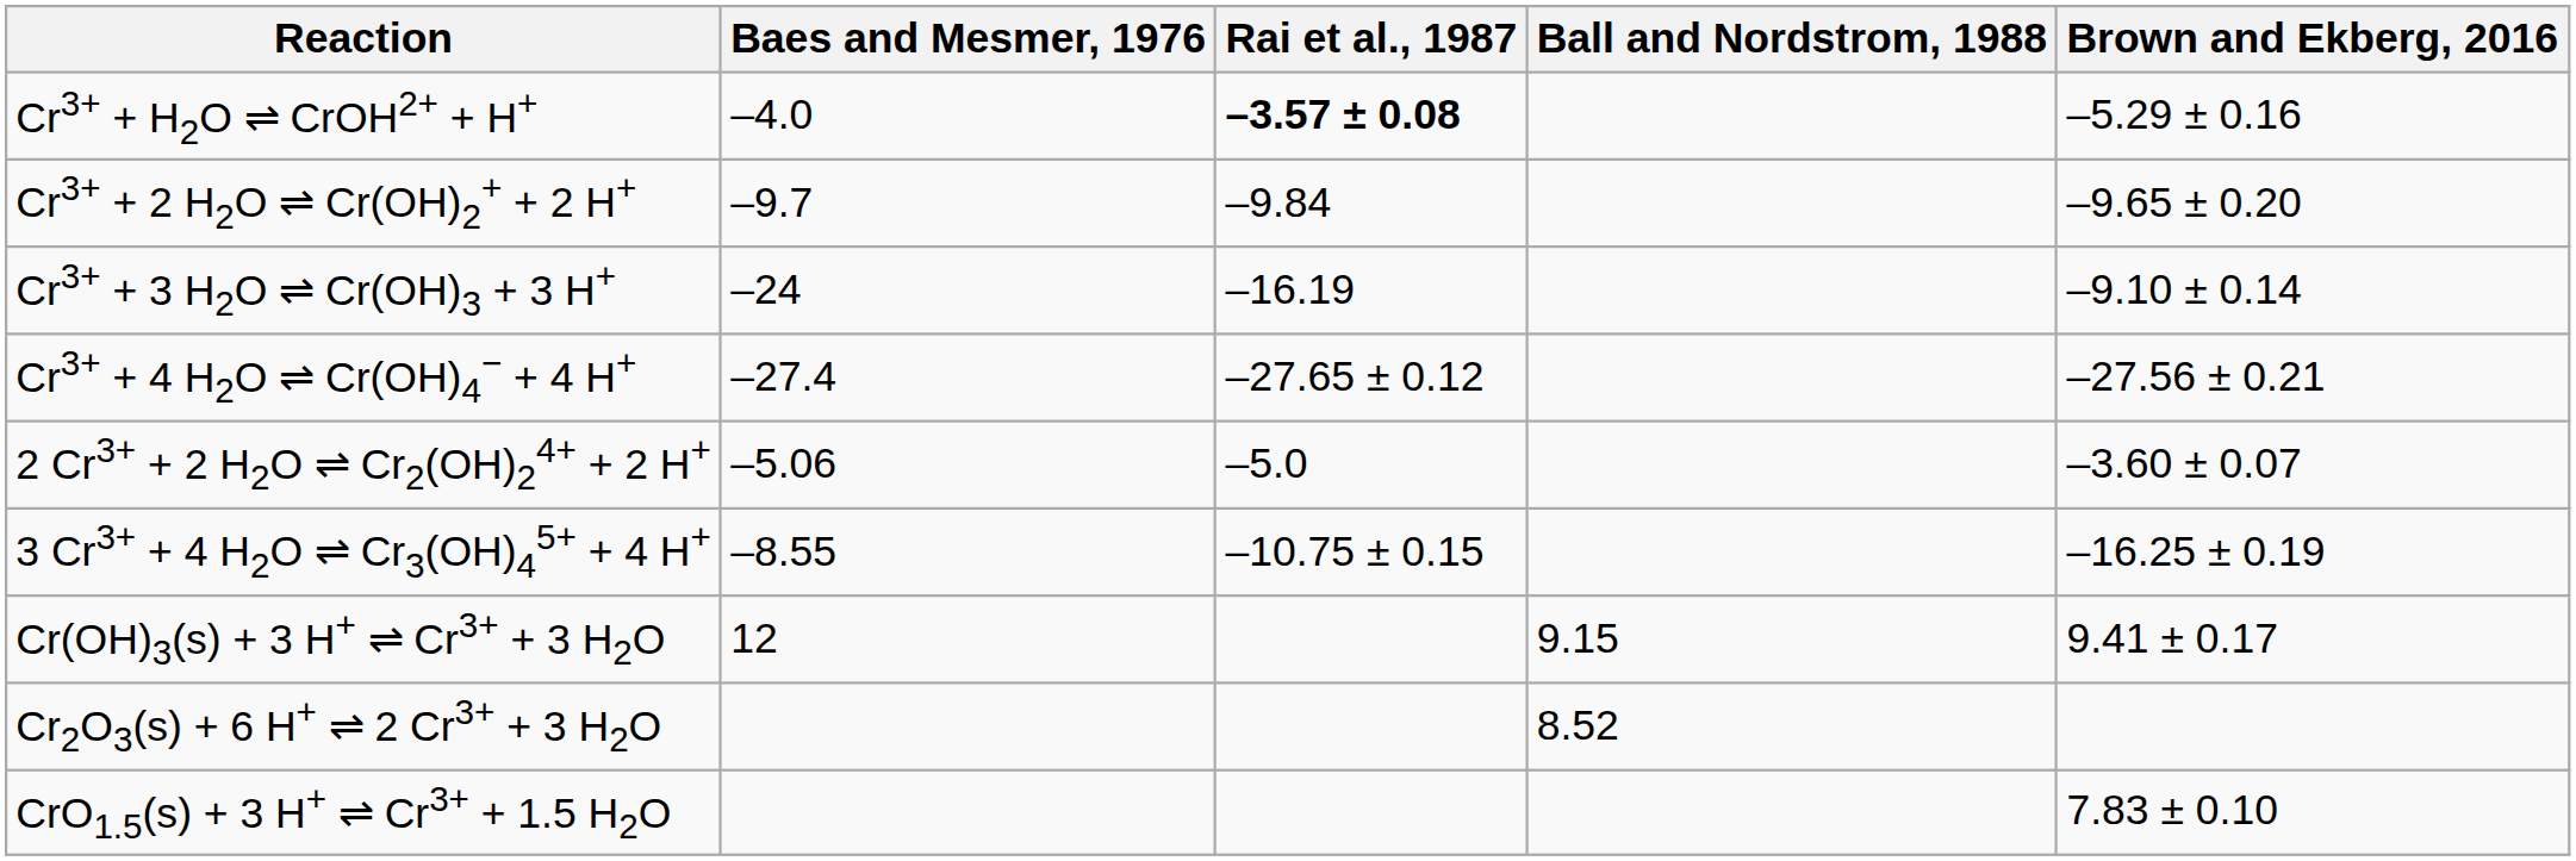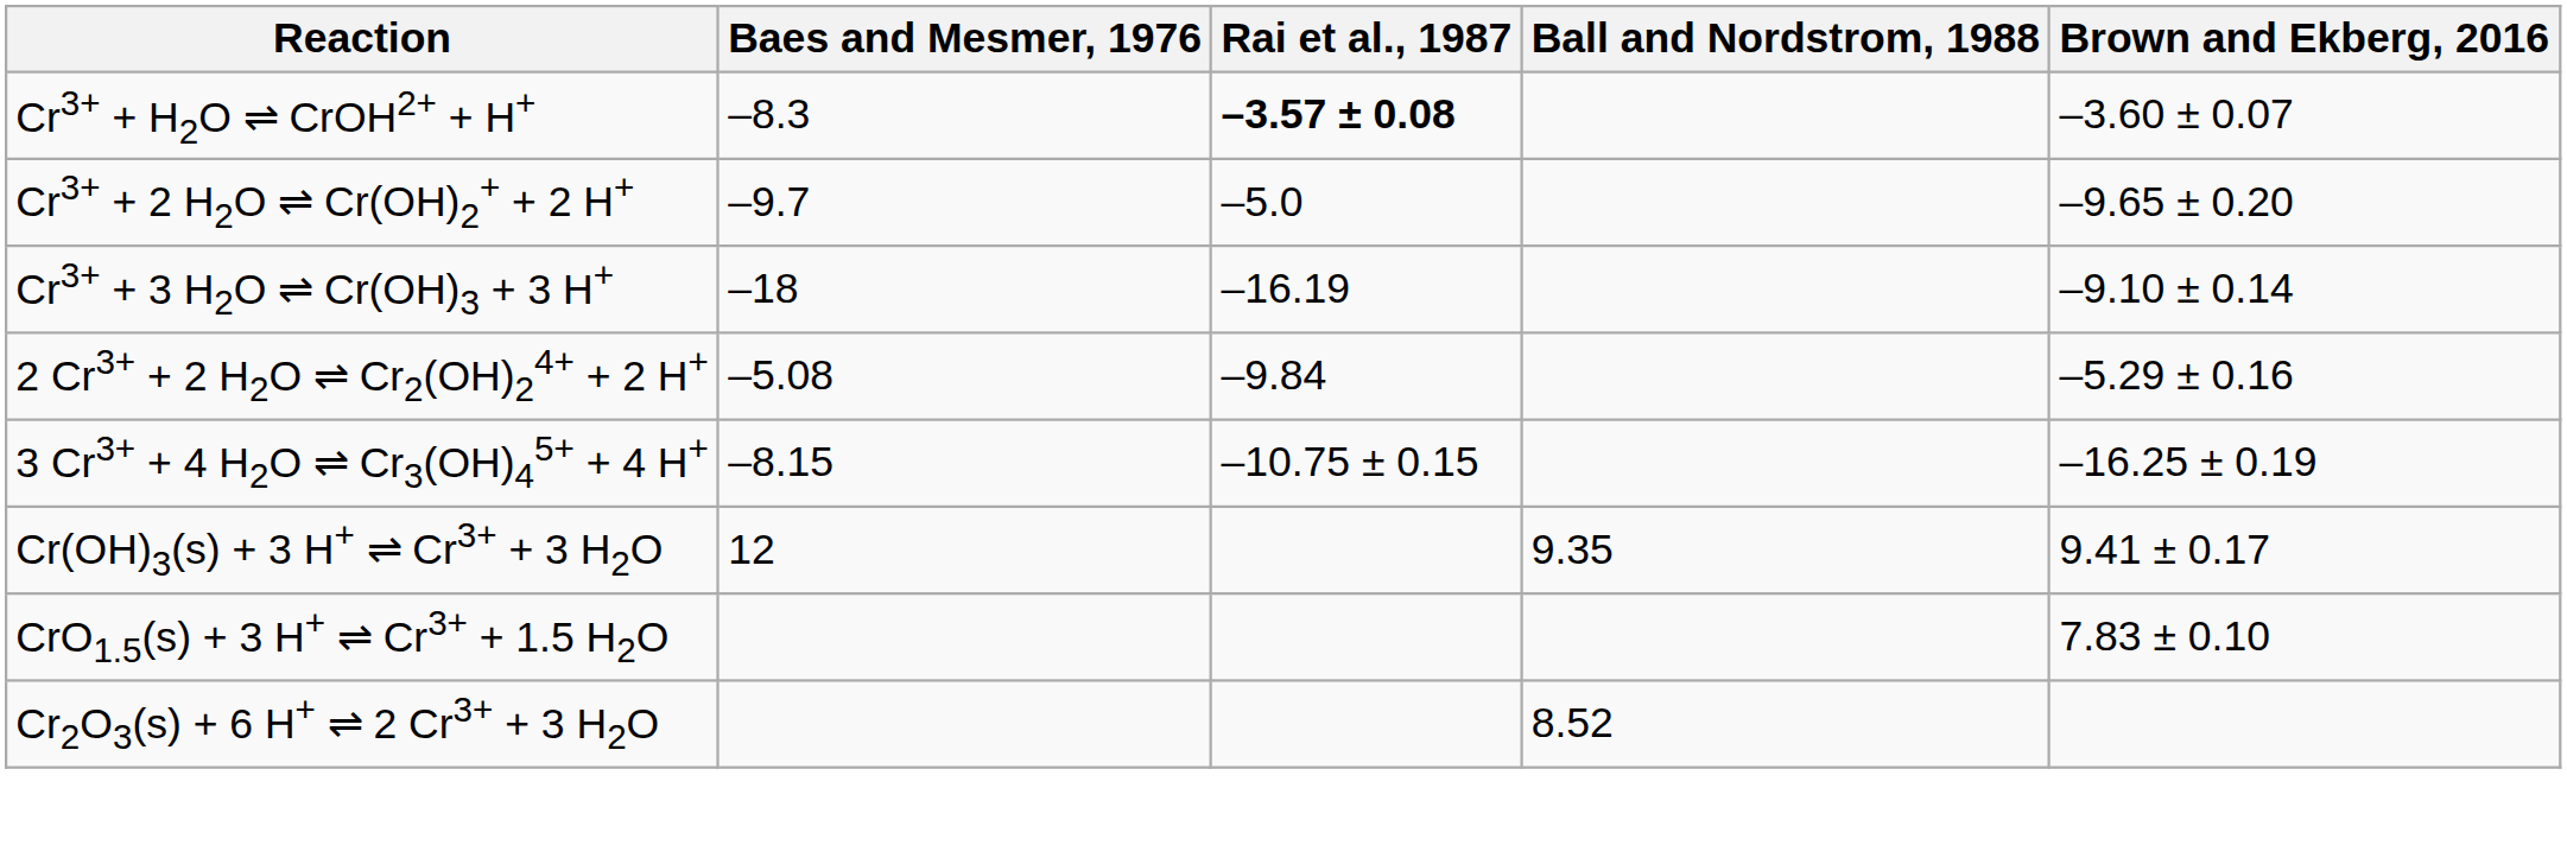Cr3+ + H2O ⇌ CrOH2+ + H+ | Baes and Mesmer, 1976: –4.0 -> –8.3
Cr3+ + H2O ⇌ CrOH2+ + H+ | Brown and Ekberg, 2016: –5.29 ± 0.16 -> –3.60 ± 0.07
Cr3+ + 2 H2O ⇌ Cr(OH)2+ + 2 H+ | Rai et al., 1987: –9.84 -> –5.0
Cr3+ + 3 H2O ⇌ Cr(OH)3 + 3 H+ | Baes and Mesmer, 1976: –24 -> –18
- row: Cr3+ + 4 H2O ⇌ Cr(OH)4− + 4 H+ | –27.4 | –27.65 ± 0.12 | –27.56 ± 0.21
2 Cr3+ + 2 H2O ⇌ Cr2(OH)24+ + 2 H+ | Baes and Mesmer, 1976: –5.06 -> –5.08
2 Cr3+ + 2 H2O ⇌ Cr2(OH)24+ + 2 H+ | Rai et al., 1987: –5.0 -> –9.84
2 Cr3+ + 2 H2O ⇌ Cr2(OH)24+ + 2 H+ | Brown and Ekberg, 2016: –3.60 ± 0.07 -> –5.29 ± 0.16
3 Cr3+ + 4 H2O ⇌ Cr3(OH)45+ + 4 H+ | Baes and Mesmer, 1976: –8.55 -> –8.15
Cr(OH)3(s) + 3 H+ ⇌ Cr3+ + 3 H2O | Ball and Nordstrom, 1988: 9.15 -> 9.35
rows swapped: Cr2O3(s) + 6 H+ ⇌ 2 Cr3+ + 3 H2O <-> CrO1.5(s) + 3 H+ ⇌ Cr3+ + 1.5 H2O
